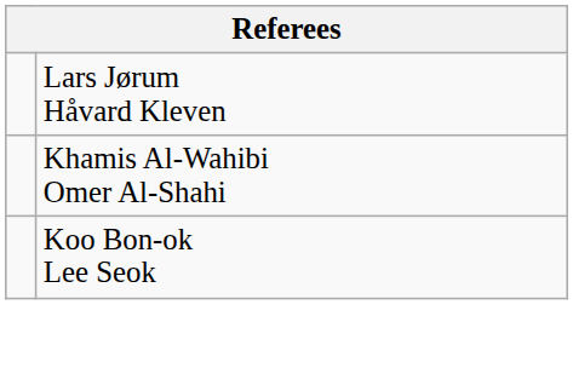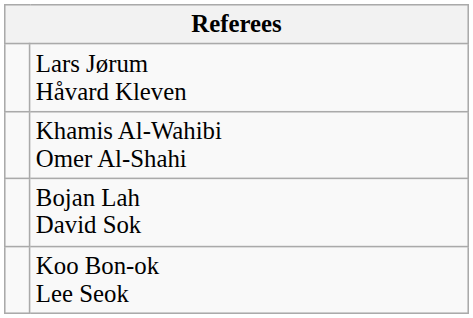+ row: Bojan Lah David Sok
